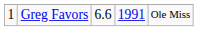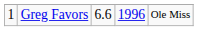Greg Favors | column 4: 1991 -> 1996
